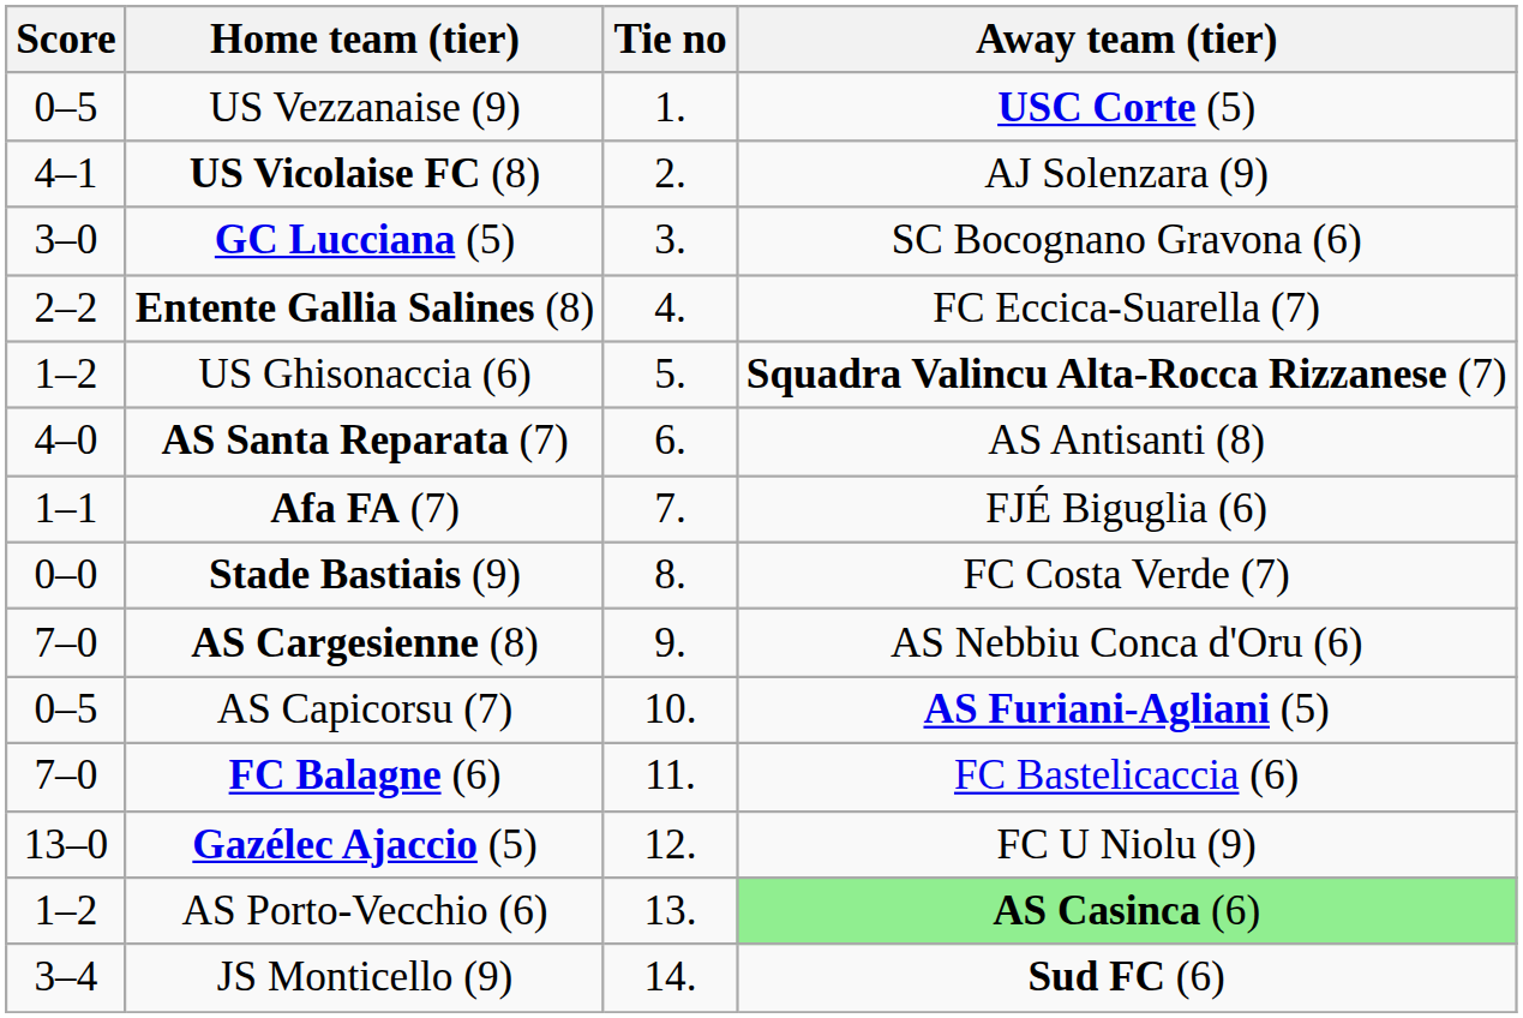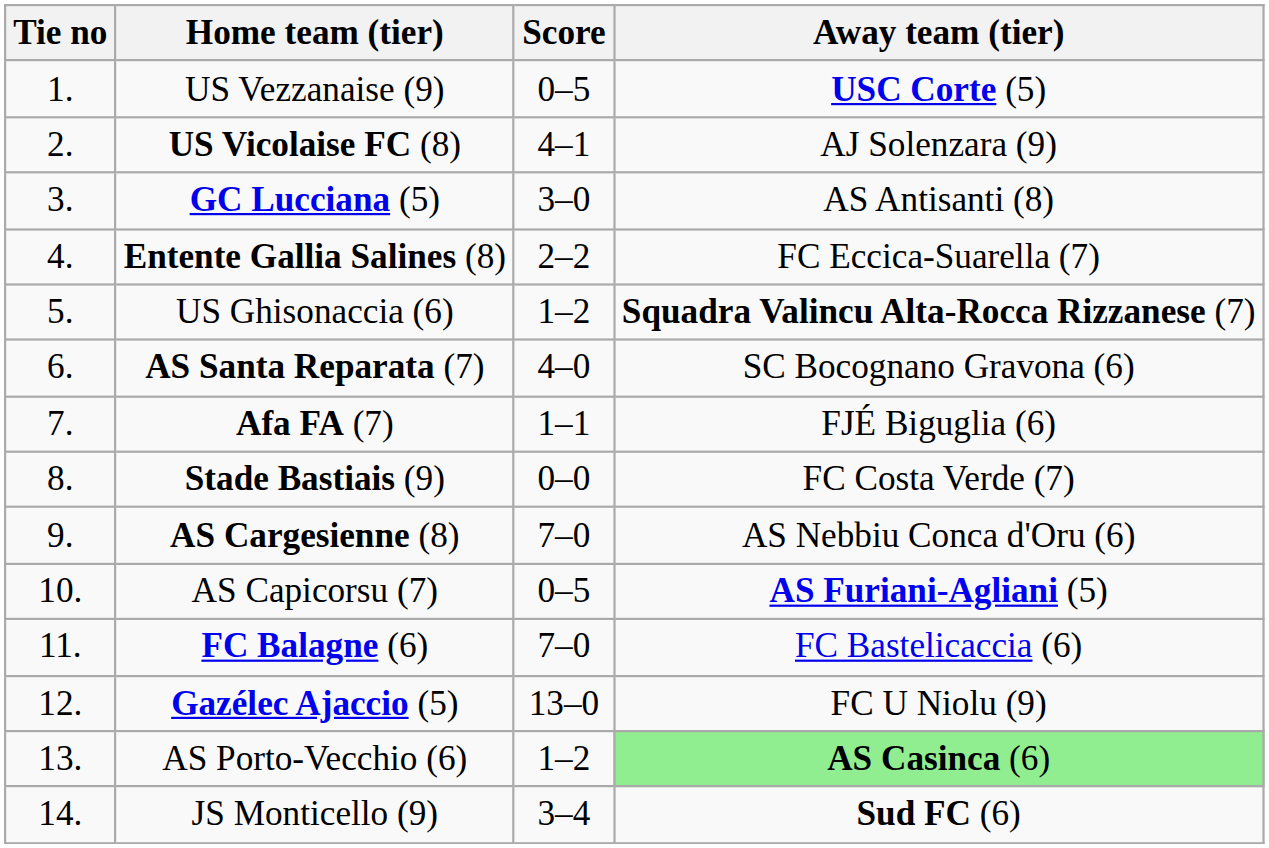columns swapped: Tie no <-> Score
GC Lucciana (5) | Away team (tier): SC Bocognano Gravona (6) -> AS Antisanti (8)
AS Santa Reparata (7) | Away team (tier): AS Antisanti (8) -> SC Bocognano Gravona (6)
